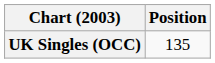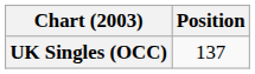UK Singles (OCC) | Position: 135 -> 137
